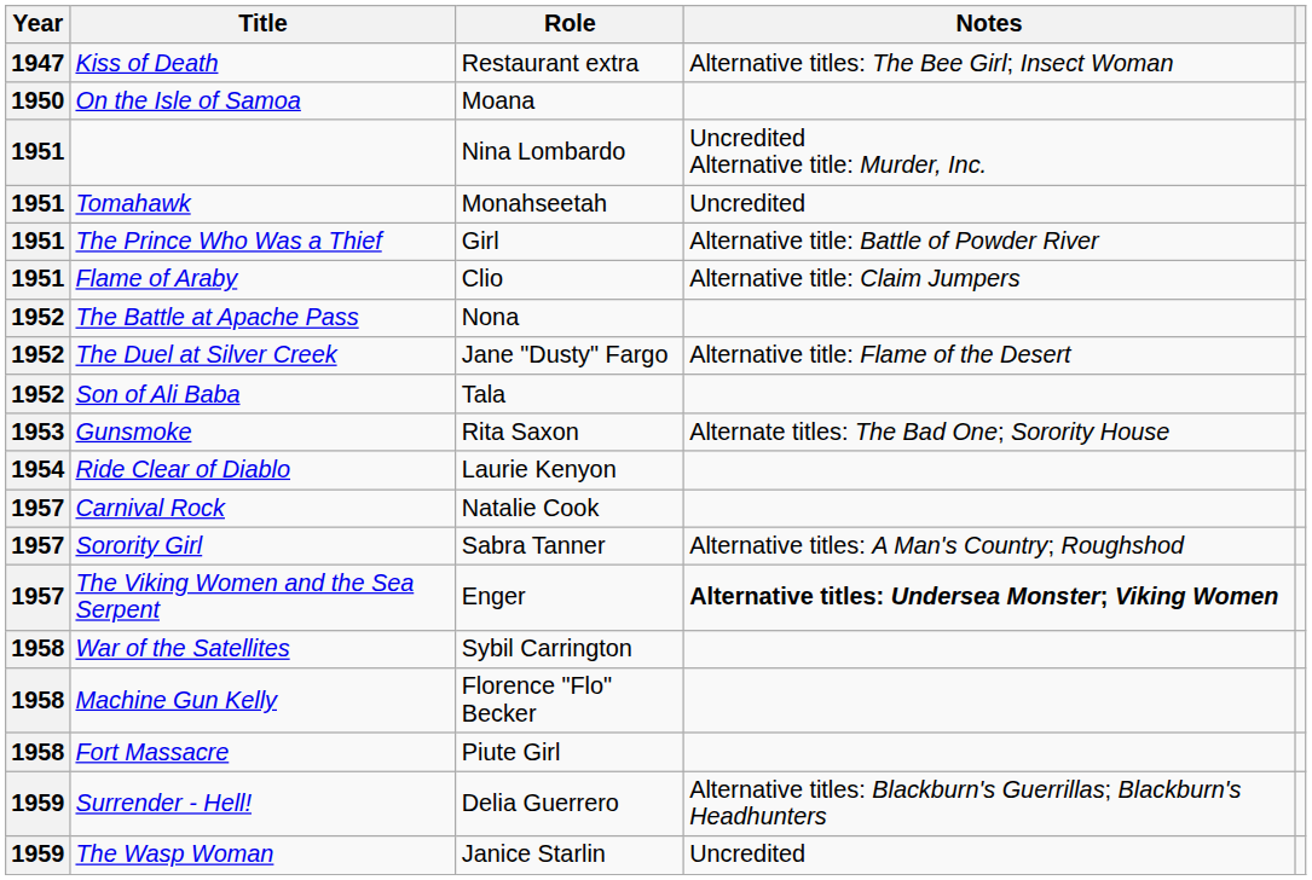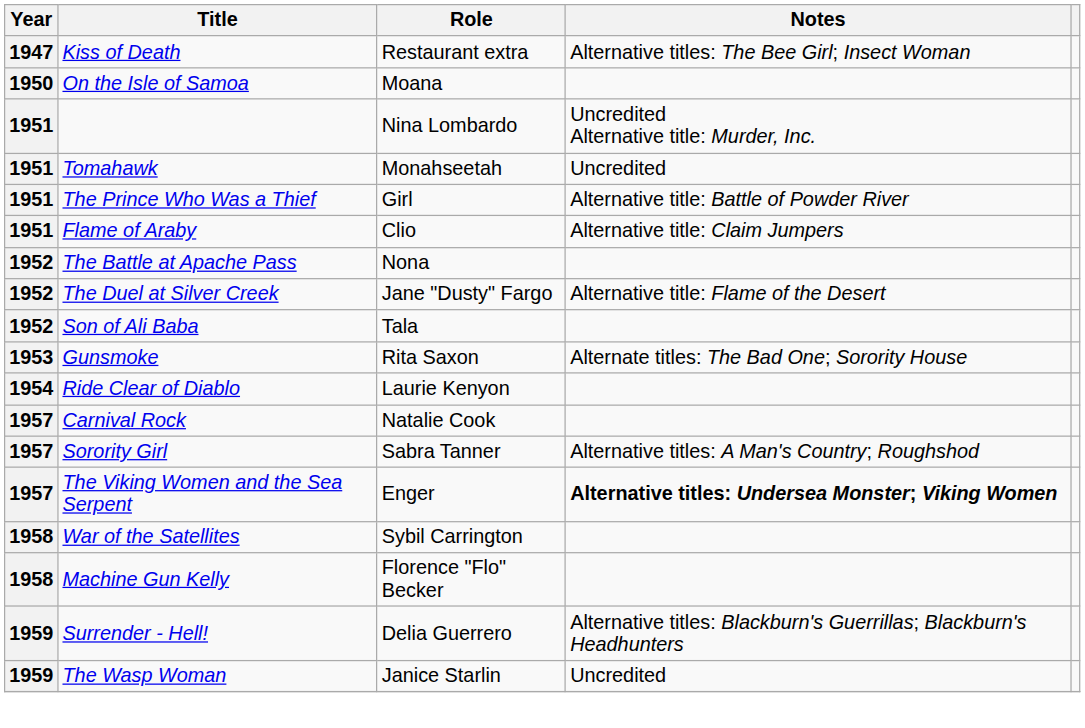- row: 1958 | Fort Massacre | Piute Girl
